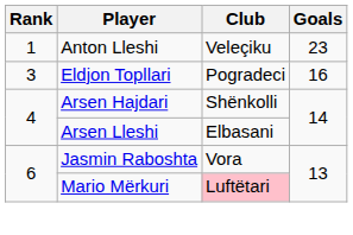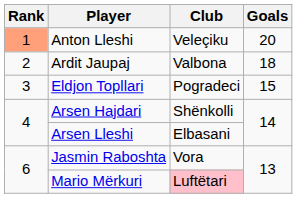Anton Lleshi | Rank: no background -> lightsalmon background
Anton Lleshi | Goals: 23 -> 20
+ row: 2 | Ardit Jaupaj | Valbona | 18
Eldjon Topllari | Goals: 16 -> 15
